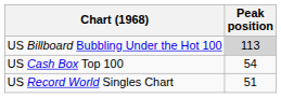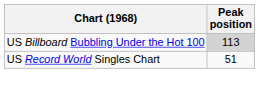- row: US Cash Box Top 100 | 54
